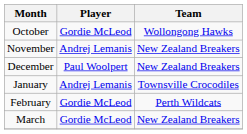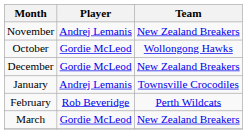rows swapped: October <-> November
December | Player: Paul Woolpert -> Gordie McLeod
February | Player: Gordie McLeod -> Rob Beveridge
